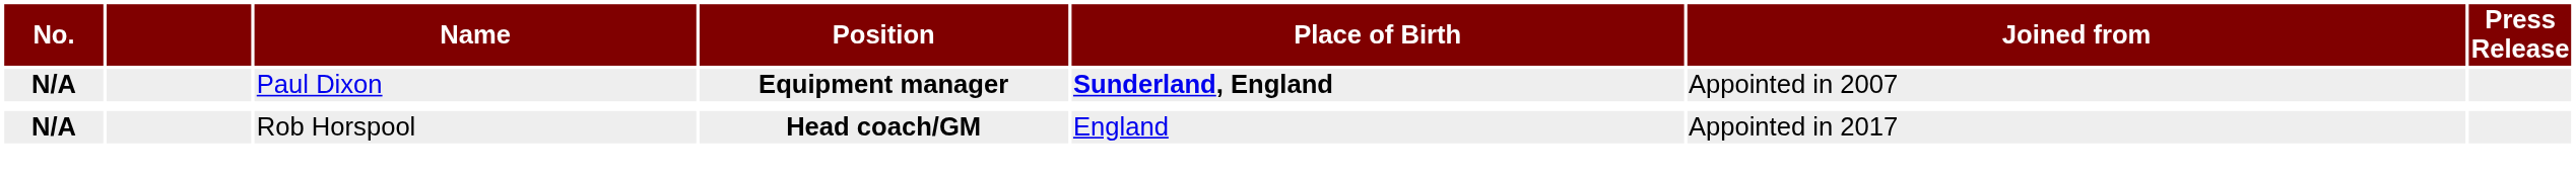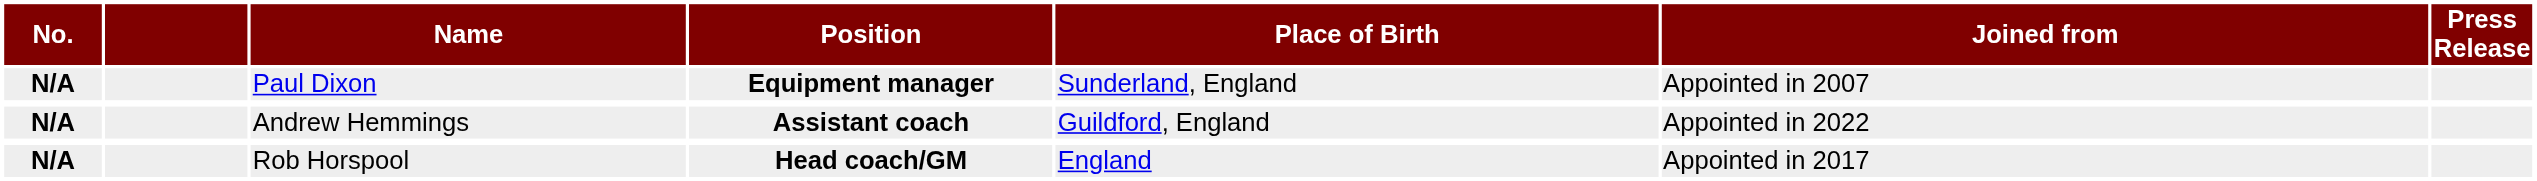Paul Dixon | Place of Birth: bold -> normal
+ row: N/A | Andrew Hemmings | Assistant coach | Guildford, England | Appointed in 2022
